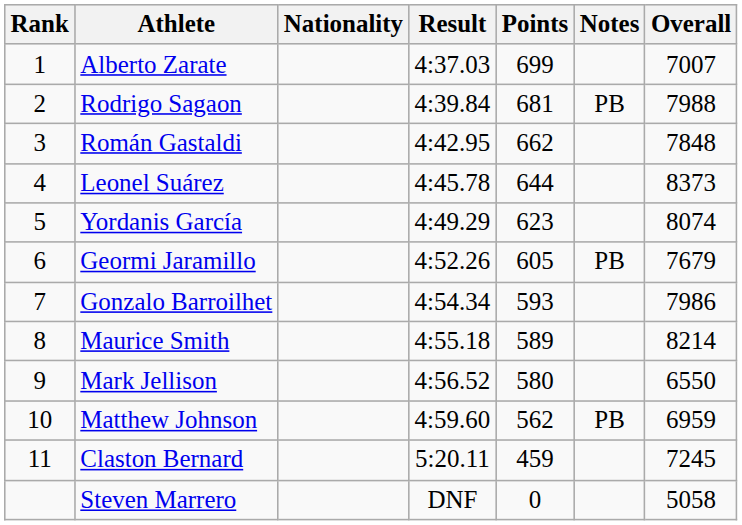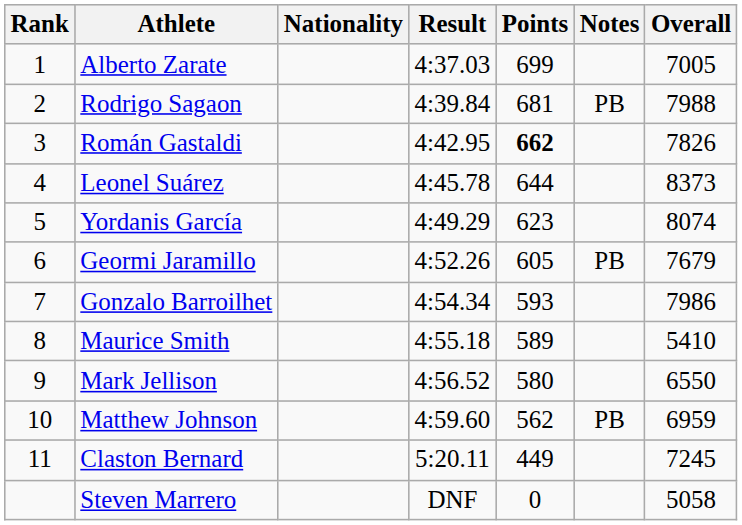Alberto Zarate | Overall: 7007 -> 7005
Román Gastaldi | Points: normal -> bold
Román Gastaldi | Overall: 7848 -> 7826
Maurice Smith | Overall: 8214 -> 5410
Claston Bernard | Points: 459 -> 449
